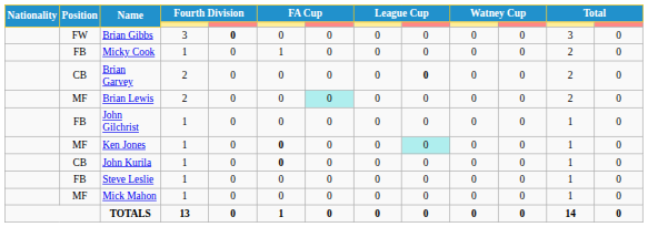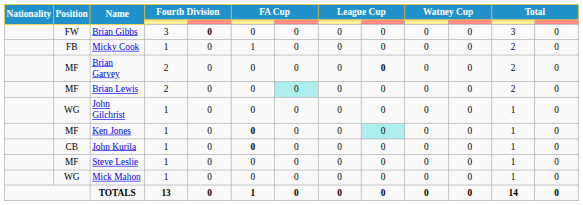Brian Garvey | Position: CB -> MF
John Gilchrist | Position: FB -> WG
Steve Leslie | Position: FB -> MF
Mick Mahon | Position: MF -> WG
